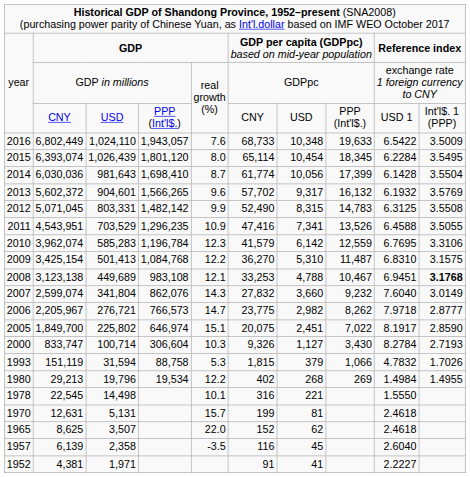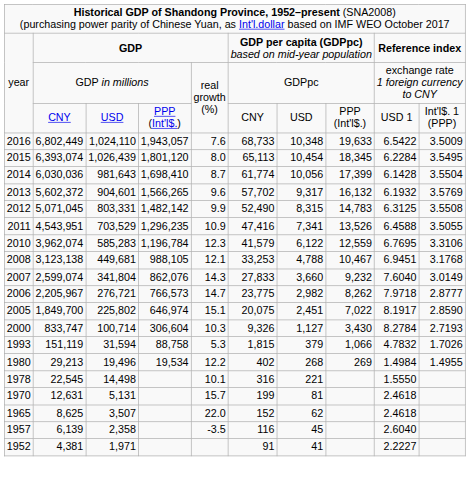6,393,074 | column 6: 65,114 -> 65,113
3,962,074 | column 7: 6,142 -> 6,122
- row: 2009 | 3,425,154 | 501,413 | 1,084,768 | 12.2 | 36,270 | 5,310 | 11,487 | 6.8310 | 3.1575
3,123,138 | column 3: 449,689 -> 449,681
3,123,138 | column 4: 983,108 -> 988,105
3,123,138 | column 10: bold -> normal
2,599,074 | column 6: 27,832 -> 27,833
29,213 | column 3: 19,796 -> 19,496
